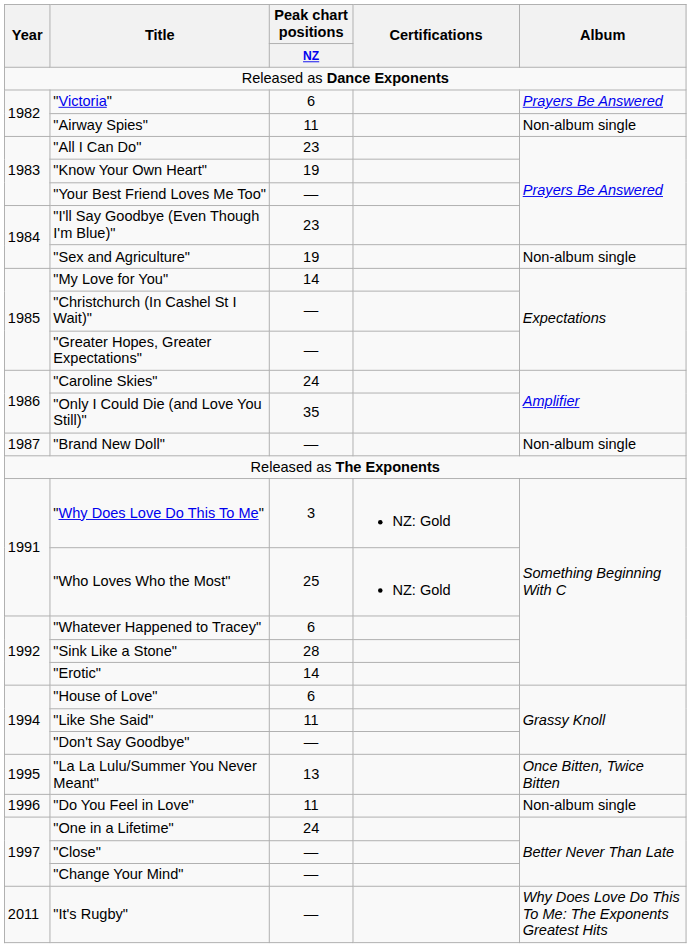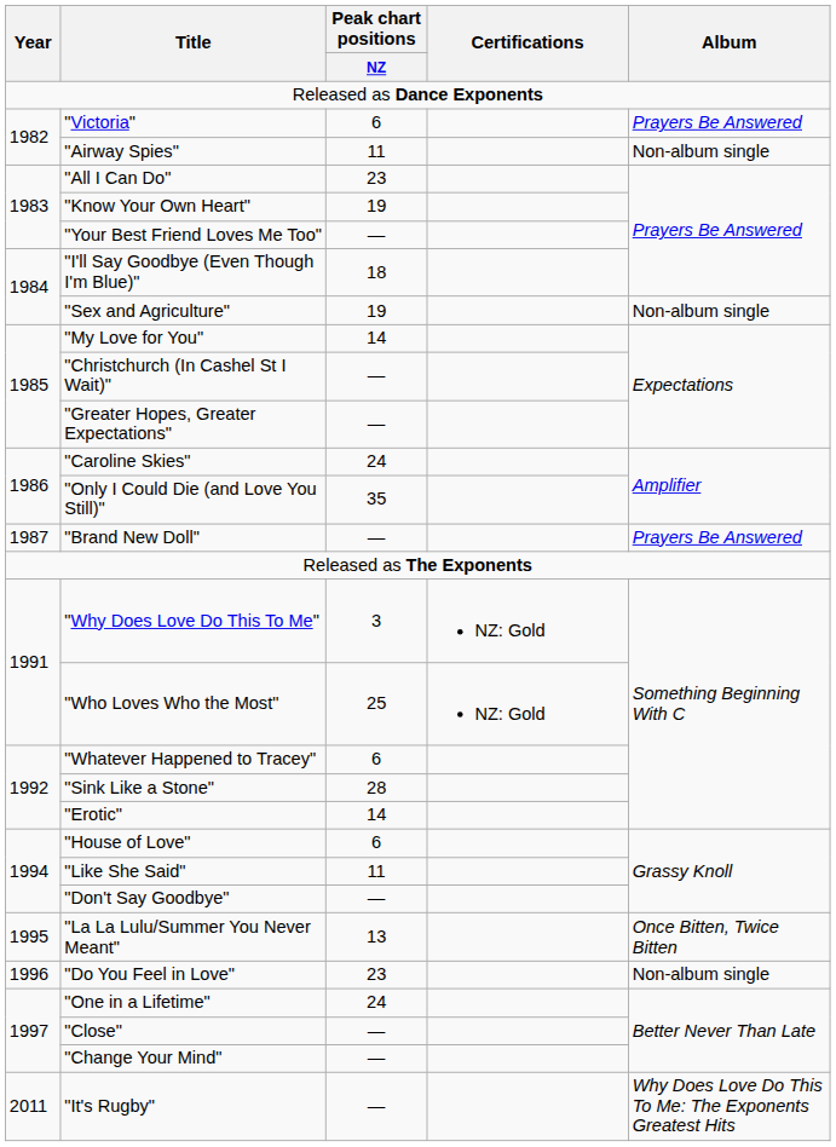"I'll Say Goodbye (Even Though I'm Blue)" | Peak chart positions / NZ: 23 -> 18
"Brand New Doll" | Album: Non-album single -> Prayers Be Answered
"Do You Feel in Love" | Peak chart positions / NZ: 11 -> 23
